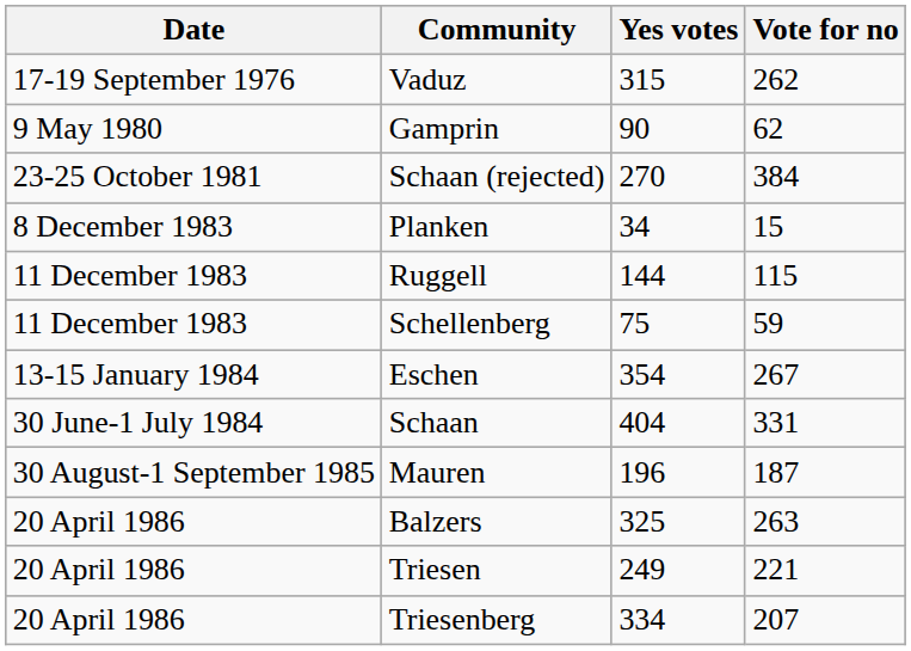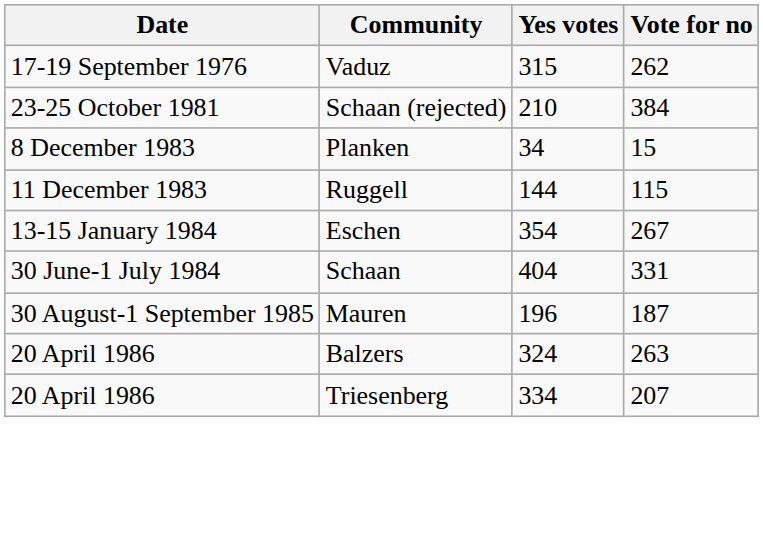- row: 9 May 1980 | Gamprin | 90 | 62
Schaan (rejected) | Yes votes: 270 -> 210
- row: 11 December 1983 | Schellenberg | 75 | 59
Balzers | Yes votes: 325 -> 324
- row: 20 April 1986 | Triesen | 249 | 221
